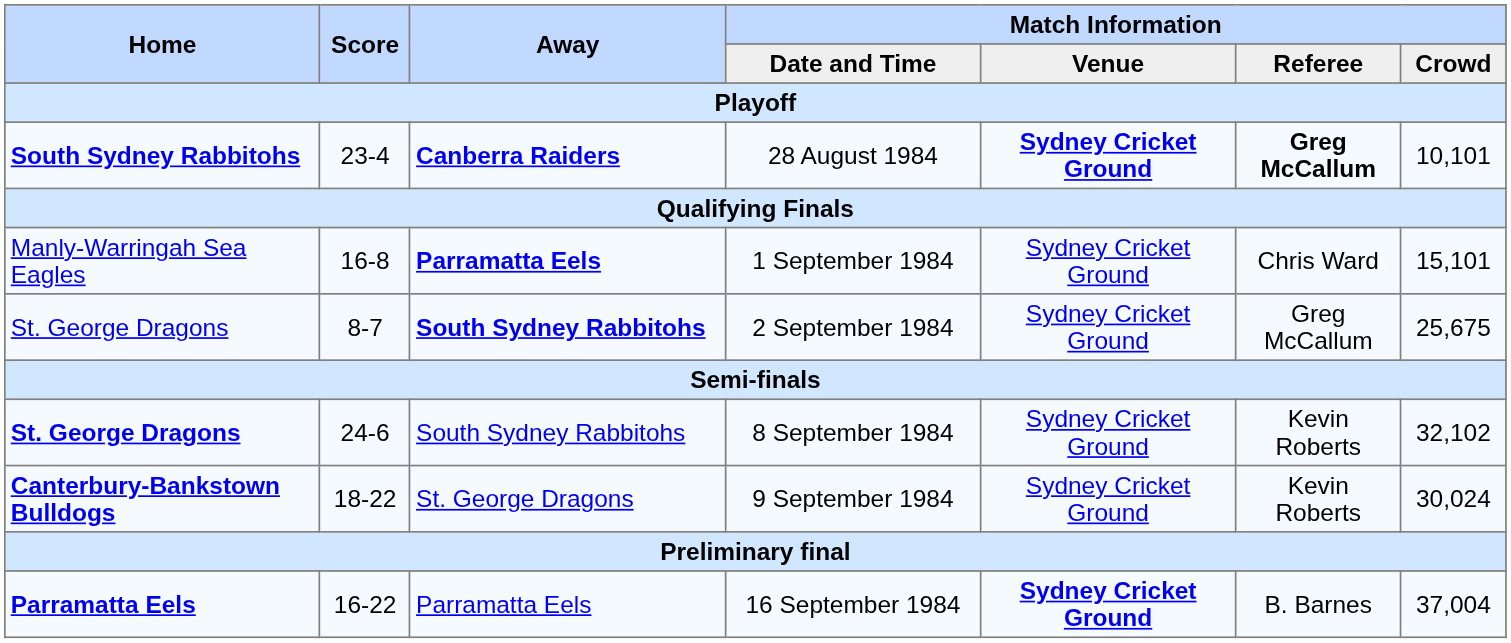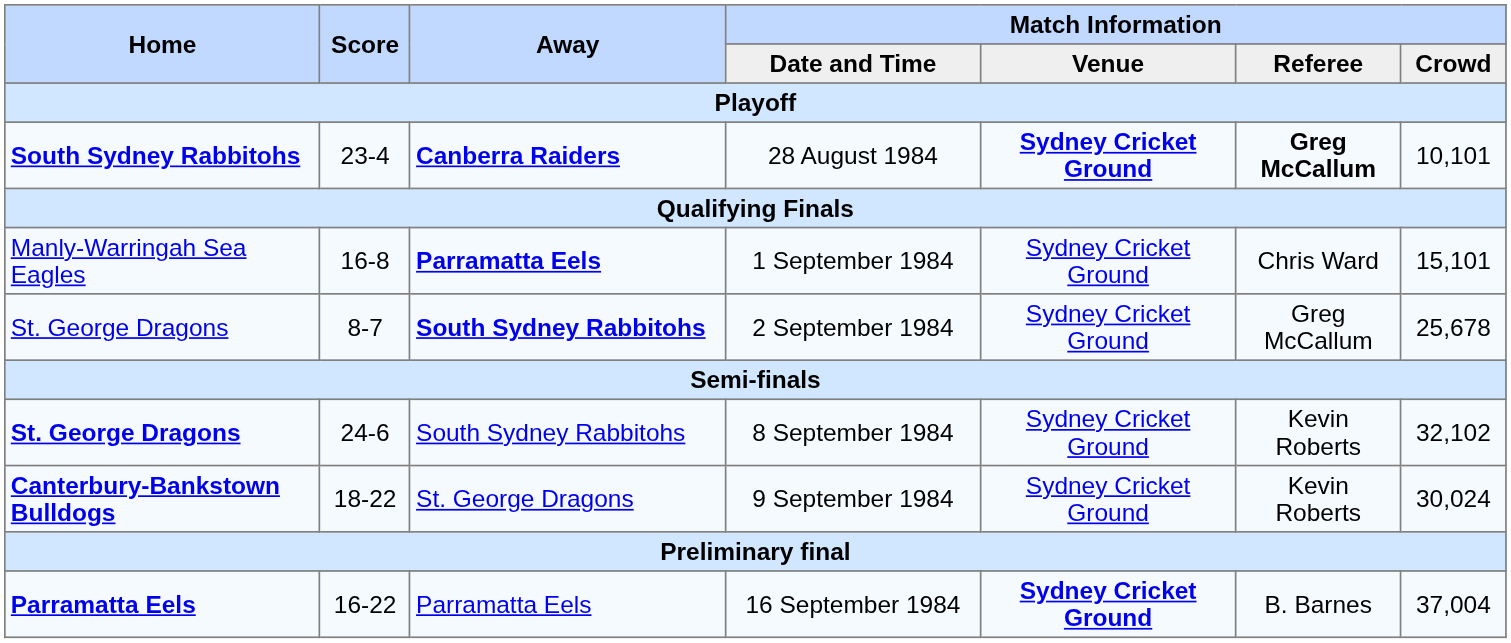2 September 1984 | Match Information / Crowd: 25,675 -> 25,678
